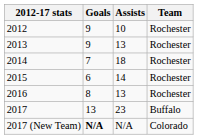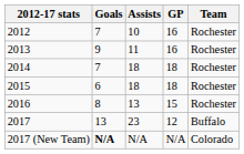+ column: GP | 16 | 16 | 18 | 18 | 15 | 12 | N/A
2012 | Goals: 9 -> 7
2013 | Assists: 13 -> 11
2015 | Assists: 14 -> 18
